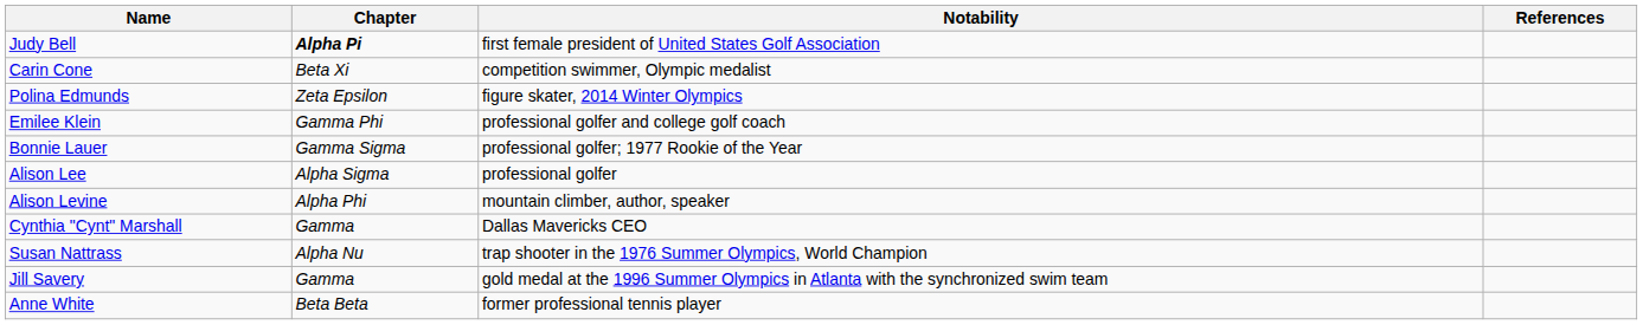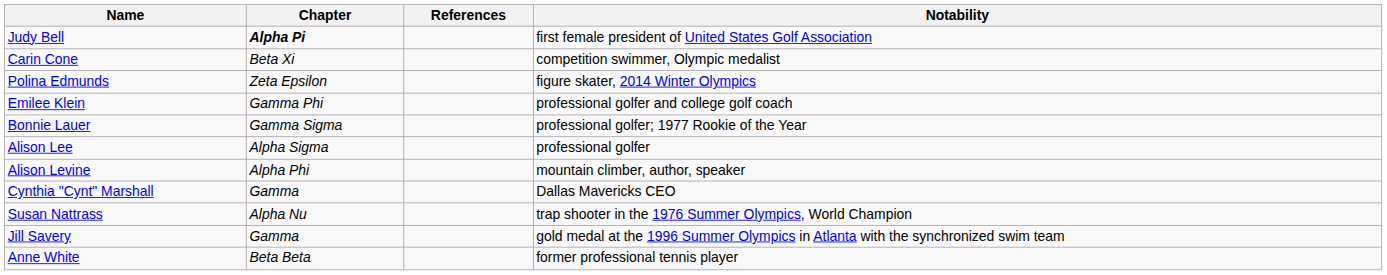columns swapped: Notability <-> References
